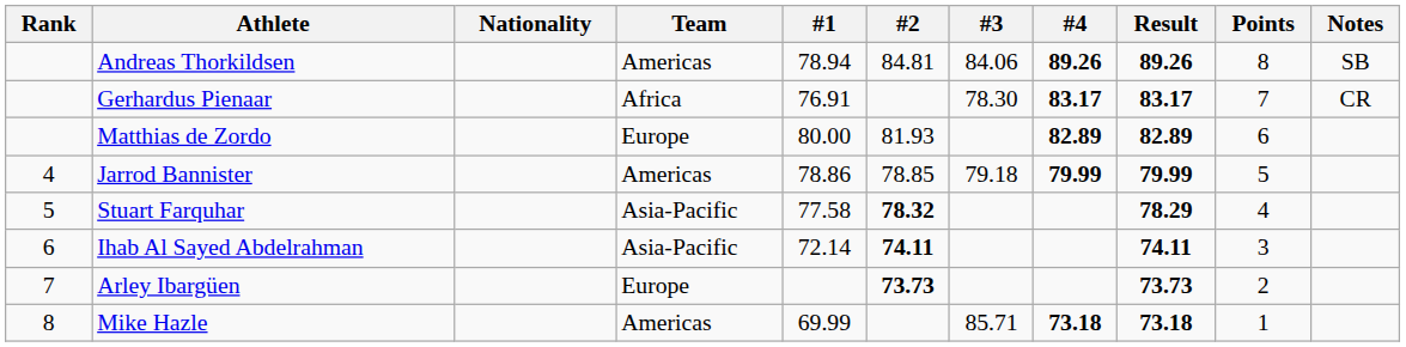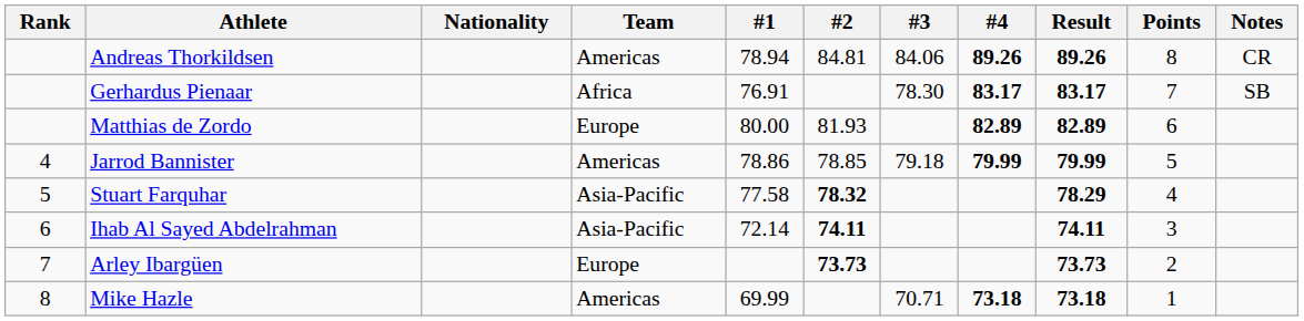Andreas Thorkildsen | Notes: SB -> CR
Gerhardus Pienaar | Notes: CR -> SB
Mike Hazle | #3: 85.71 -> 70.71
